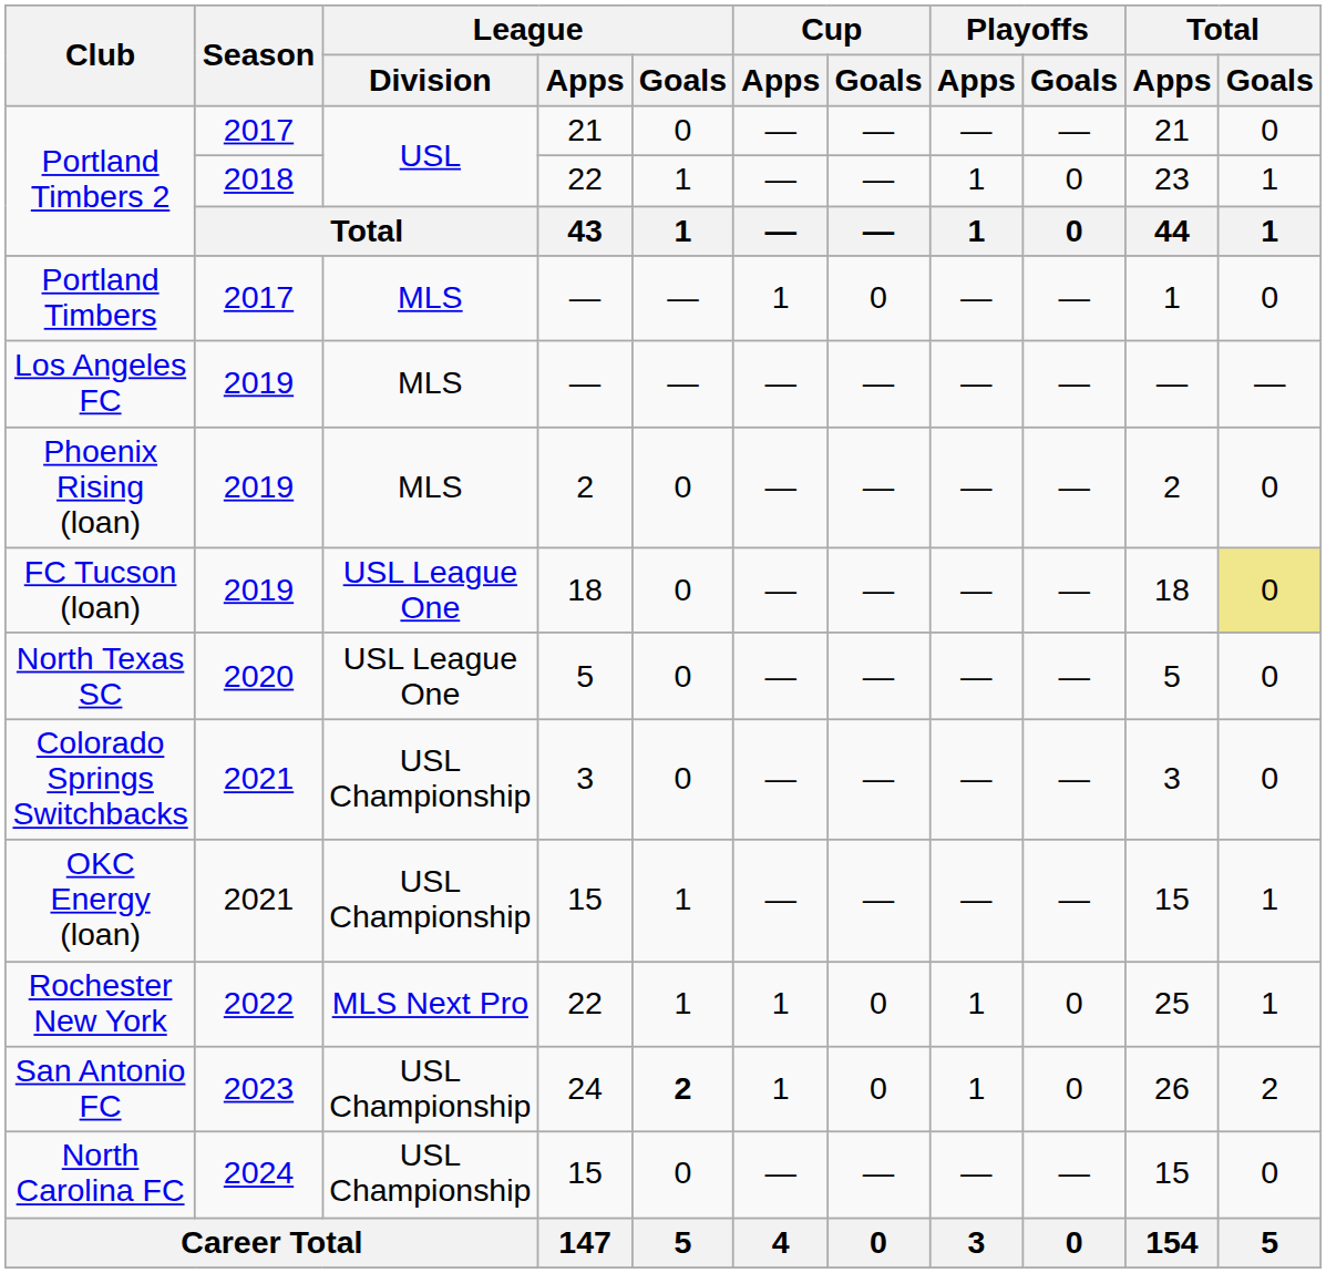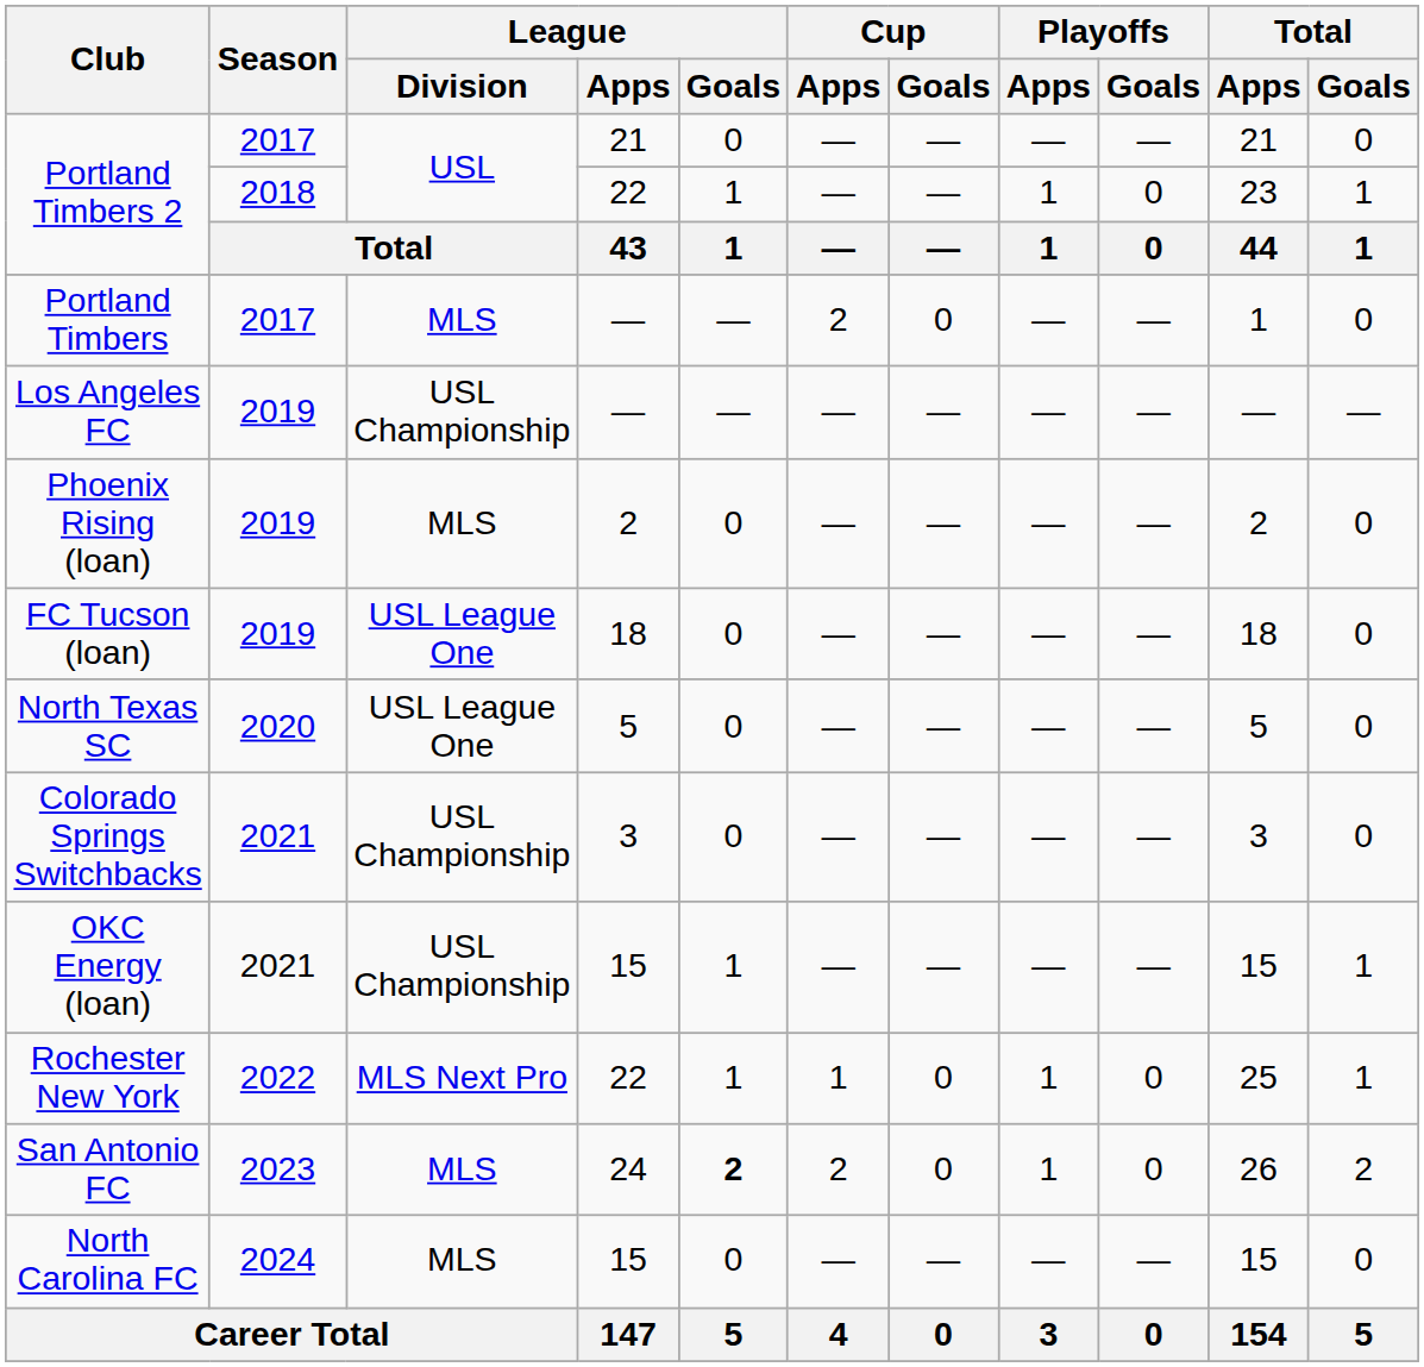Portland Timbers | Cup / Apps: 1 -> 2
Los Angeles FC | League / Division: MLS -> USL Championship
FC Tucson (loan) | Total / Goals: khaki background -> no background
San Antonio FC | League / Division: USL Championship -> MLS
San Antonio FC | Cup / Apps: 1 -> 2
North Carolina FC | League / Division: USL Championship -> MLS
